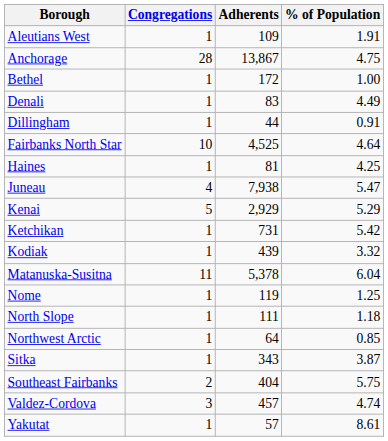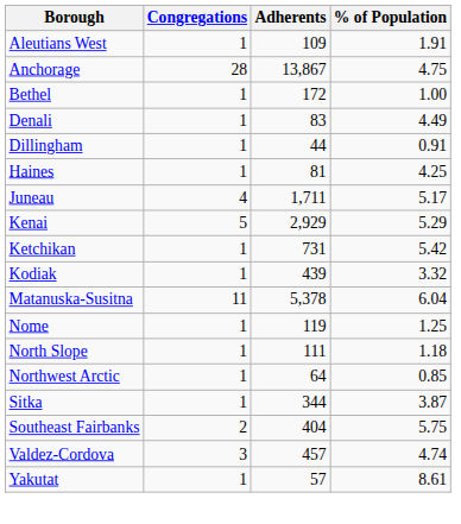- row: Fairbanks North Star | 10 | 4,525 | 4.64
Juneau | Adherents: 7,938 -> 1,711
Juneau | % of Population: 5.47 -> 5.17
Sitka | Adherents: 343 -> 344
